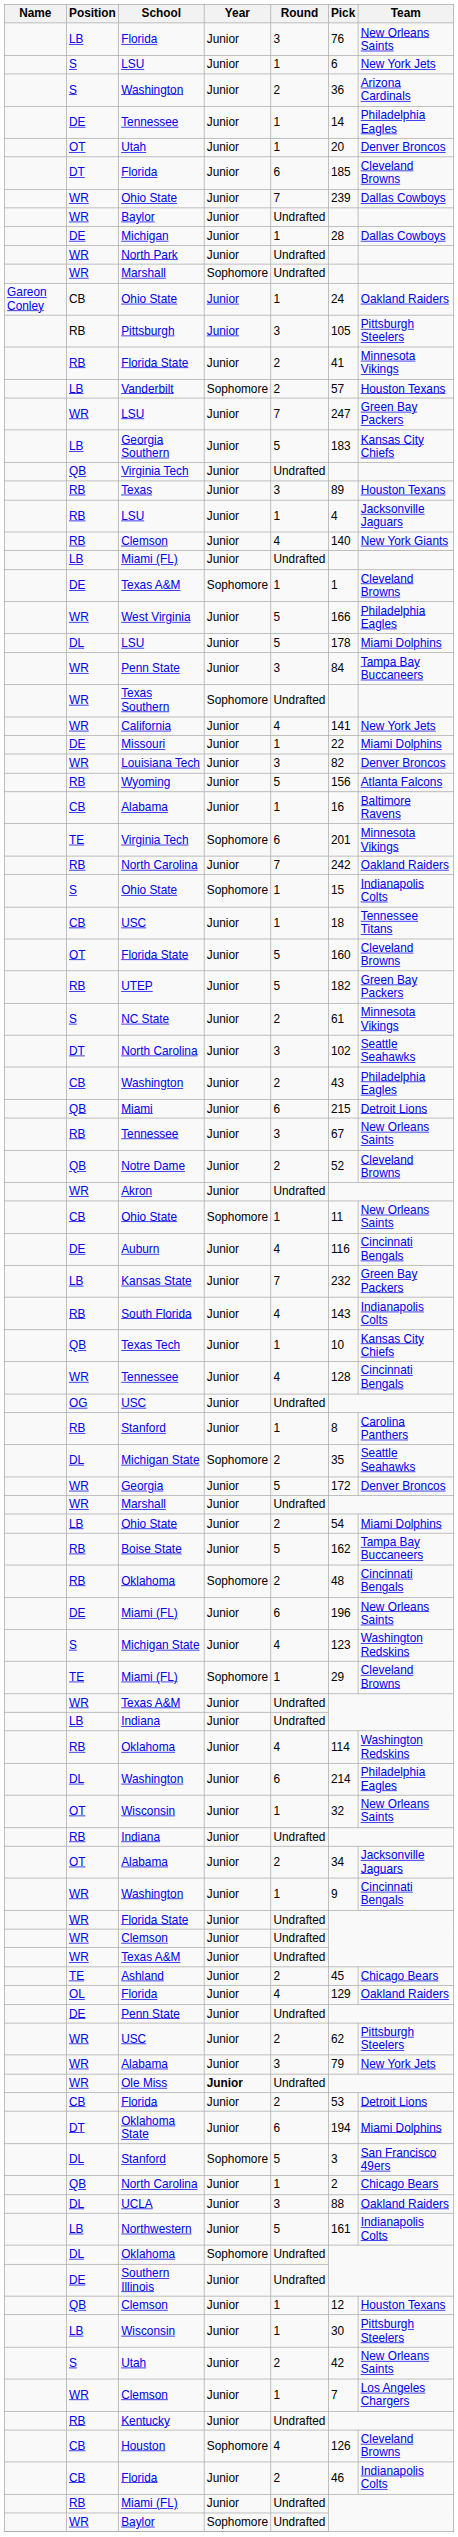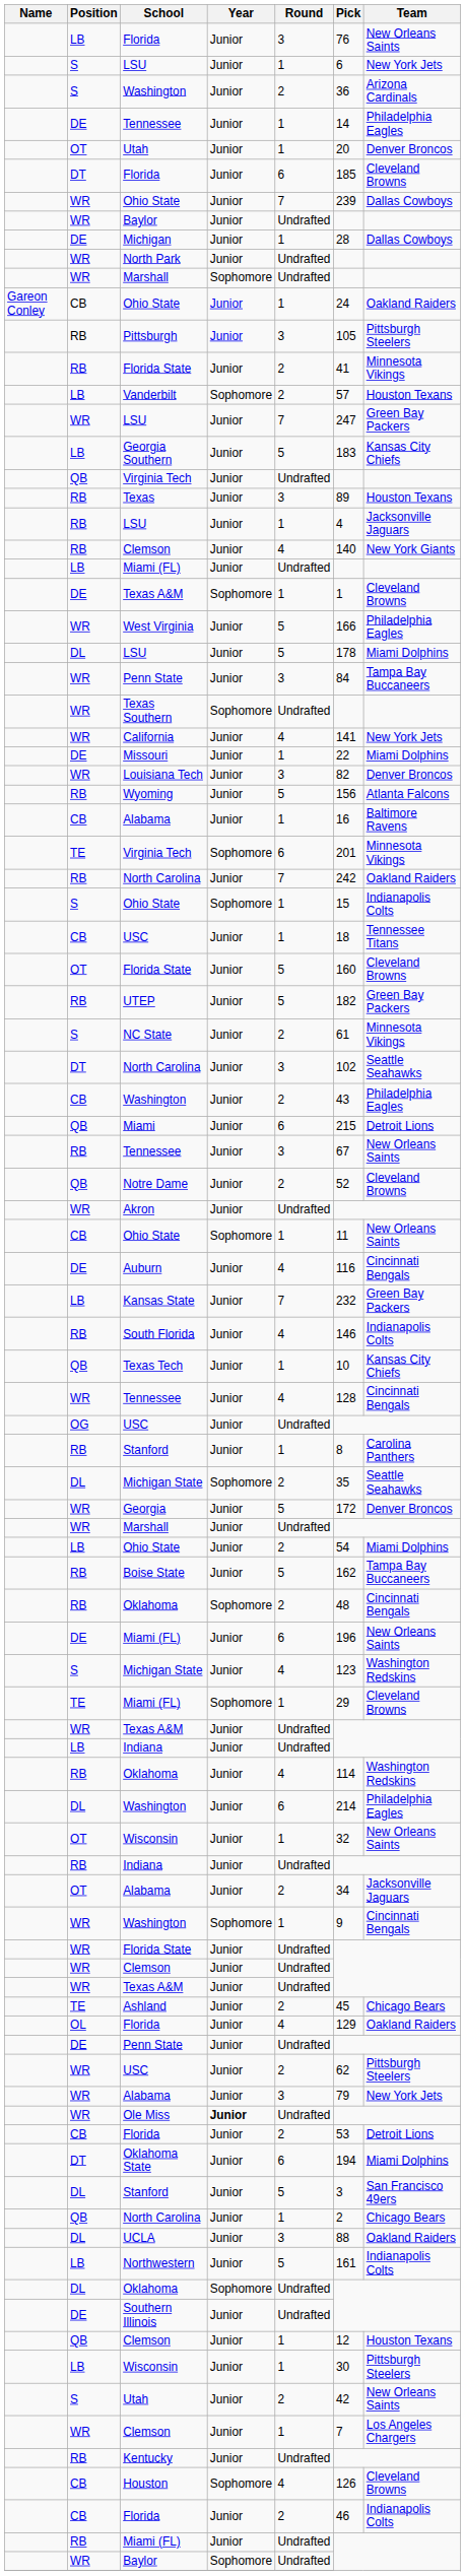South Florida | Pick: 143 -> 146
WR / Washington | Year: Junior -> Sophomore
DL / Stanford | Year: Sophomore -> Junior
